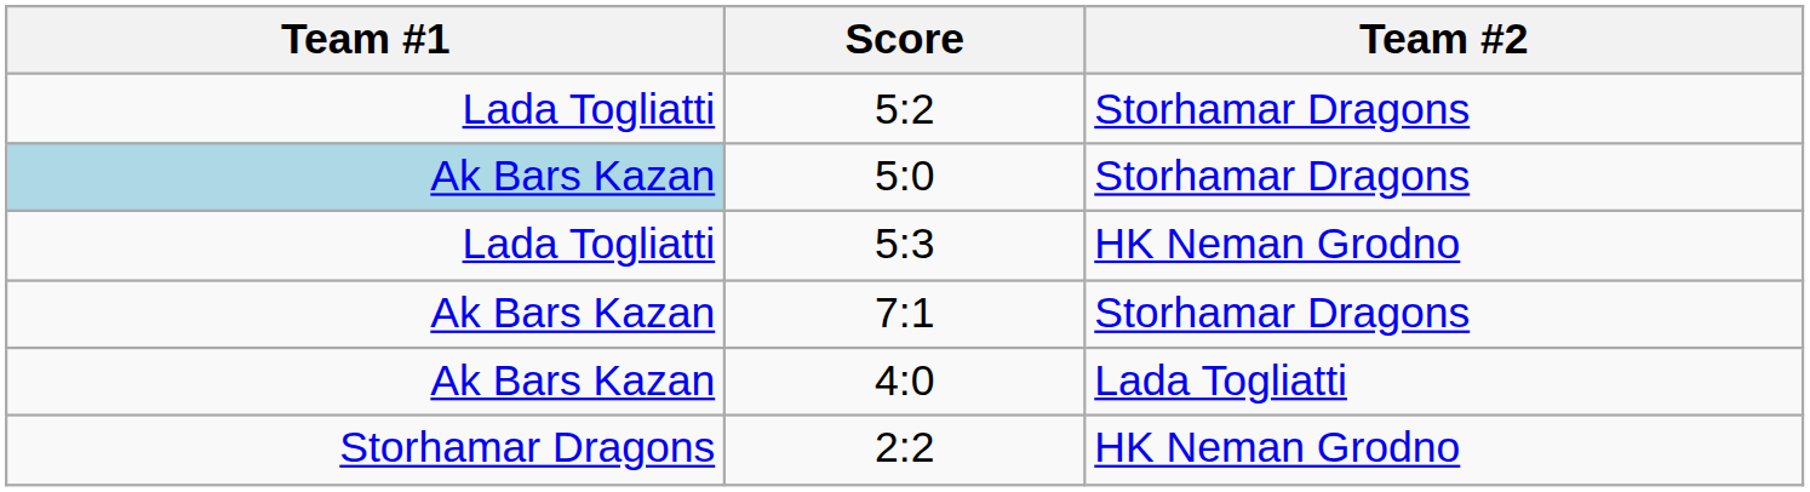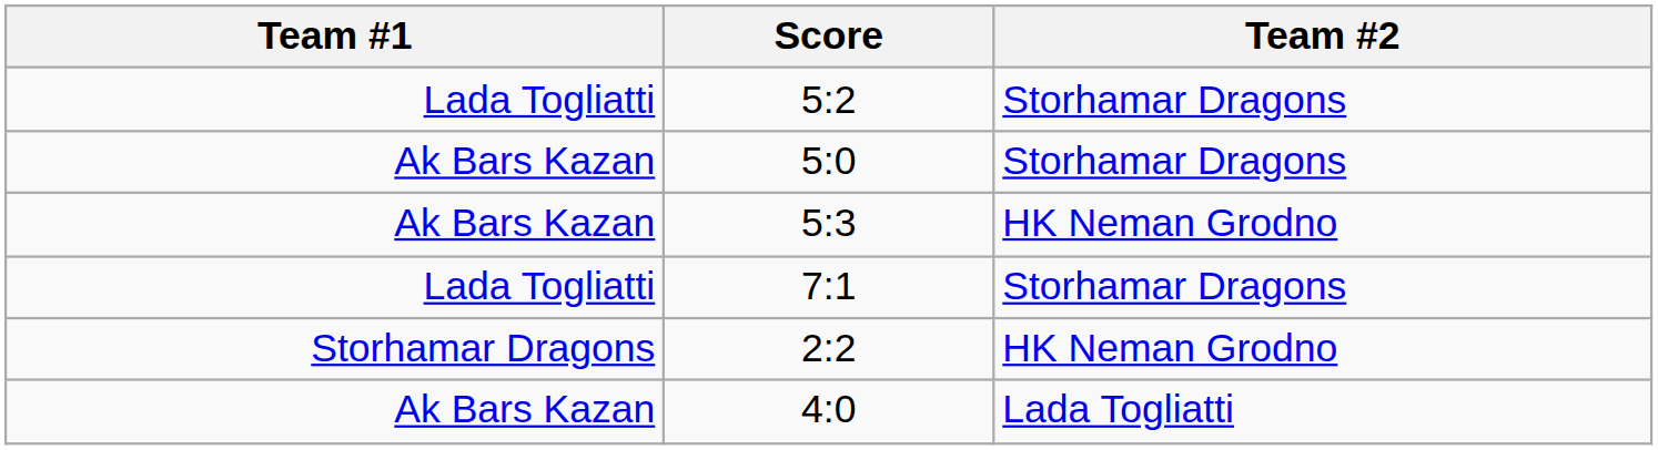5:0 | Team #1: lightblue background -> no background
5:3 | Team #1: Lada Togliatti -> Ak Bars Kazan
7:1 | Team #1: Ak Bars Kazan -> Lada Togliatti
rows swapped: 2:2 <-> 4:0
